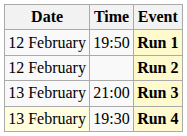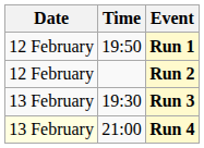Run 3 | Time: 21:00 -> 19:30
Run 4 | Time: 19:30 -> 21:00
